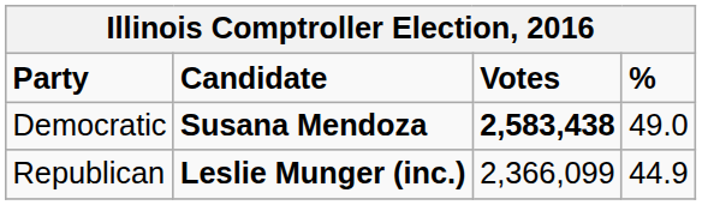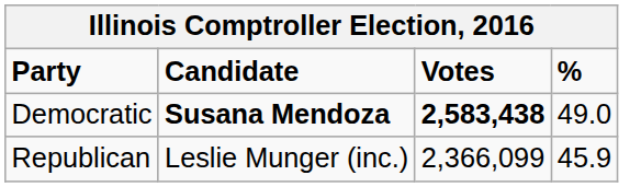Republican | Candidate: bold -> normal
Republican | %: 44.9 -> 45.9
